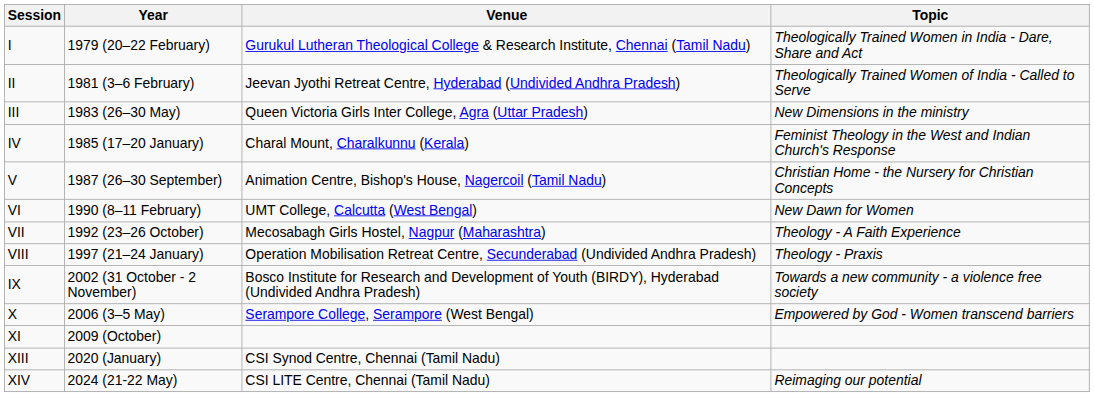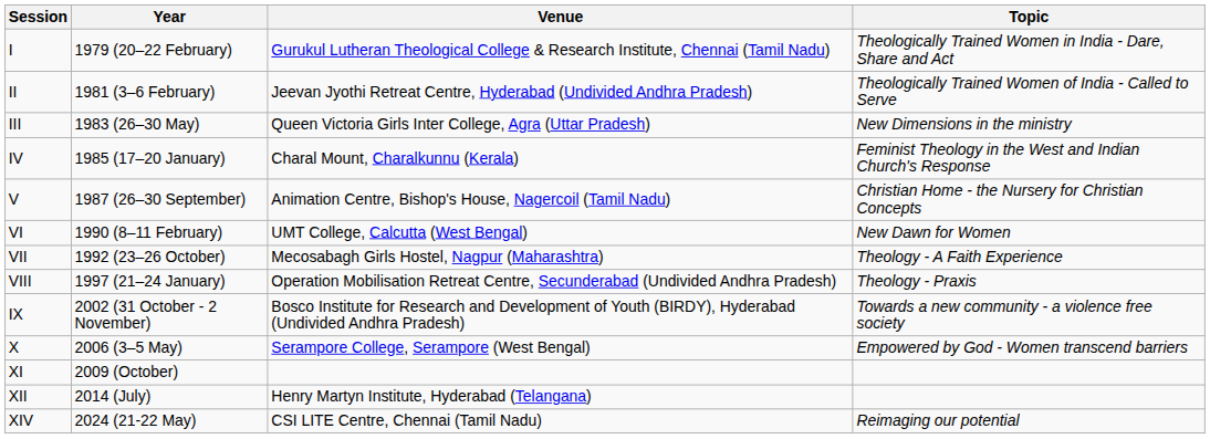+ row: XII | 2014 (July) | Henry Martyn Institute, Hyderabad (Telangana)
- row: XIII | 2020 (January) | CSI Synod Centre, Chennai (Tamil Nadu)
